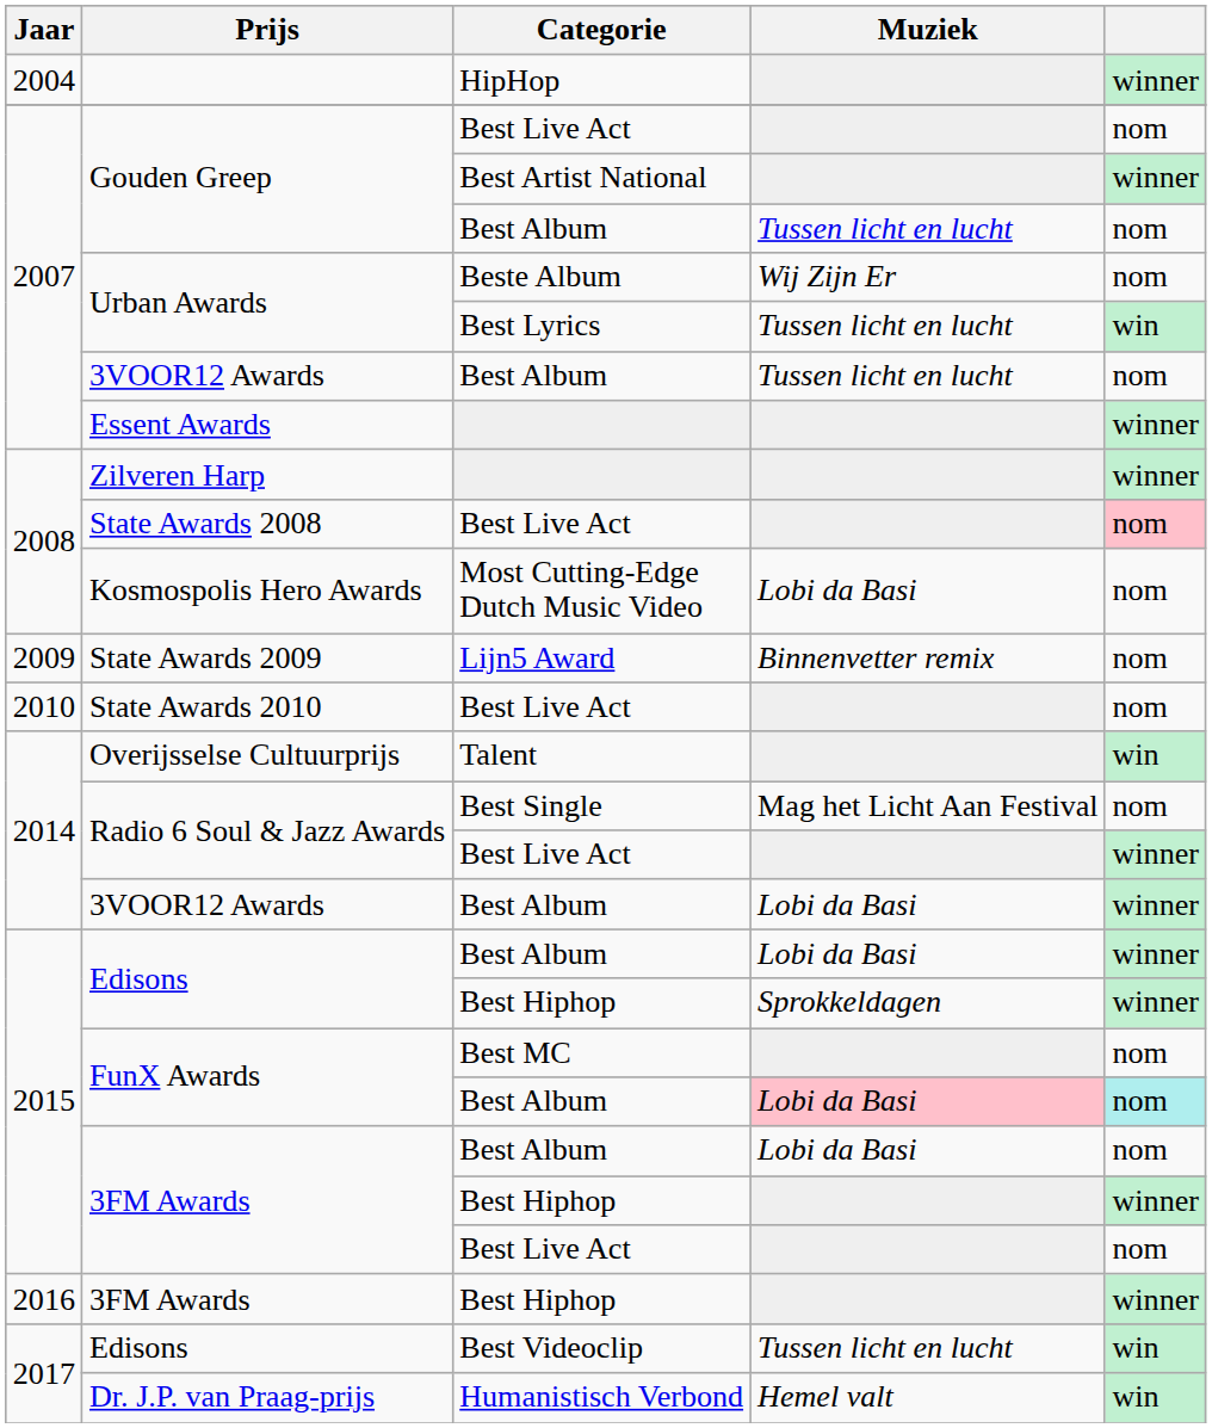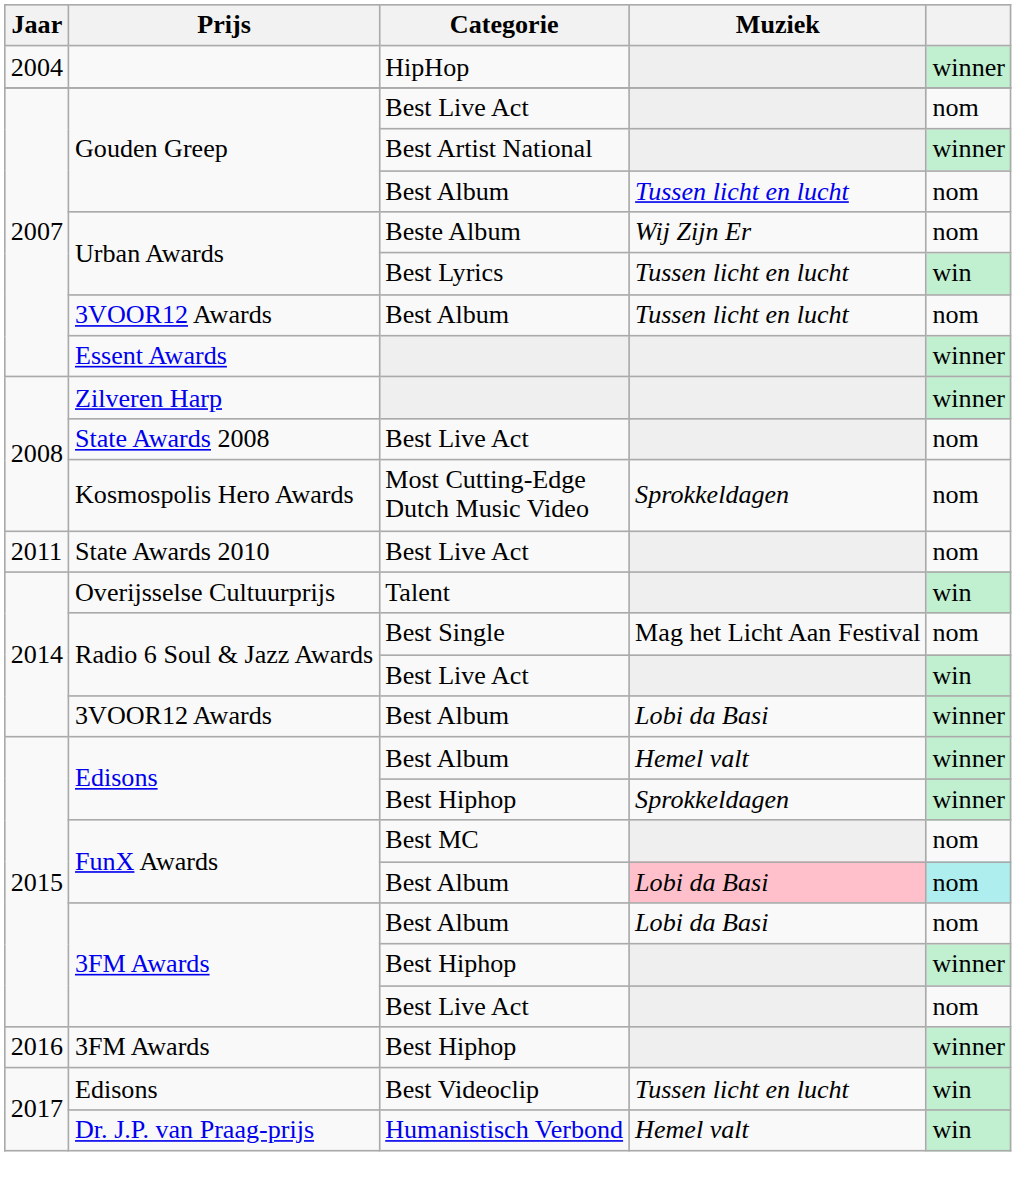State Awards 2008 | column 5: pink background -> no background
Kosmospolis Hero Awards | Muziek: Lobi da Basi -> Sprokkeldagen
- row: 2009 | State Awards 2009 | Lijn5 Award | Binnenvetter remix | nom
State Awards 2010 | Jaar: 2010 -> 2011
Radio 6 Soul & Jazz Awards / Best Live Act | column 5: winner -> win
Edisons / Best Album | Muziek: Lobi da Basi -> Hemel valt
